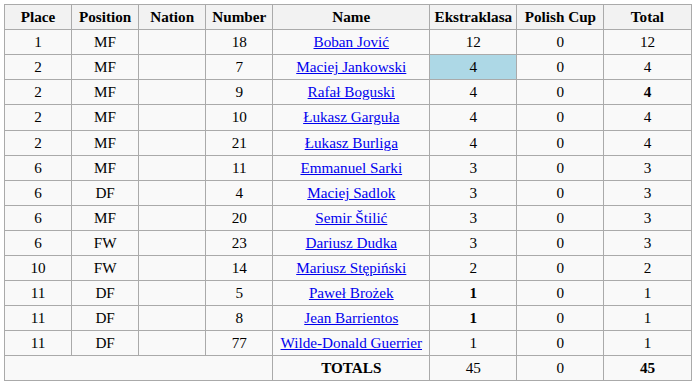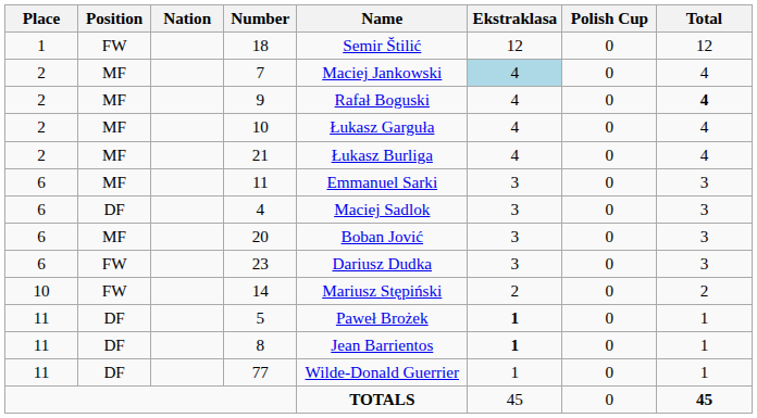18 | Position: MF -> FW
18 | Name: Boban Jović -> Semir Štilić
20 | Name: Semir Štilić -> Boban Jović
